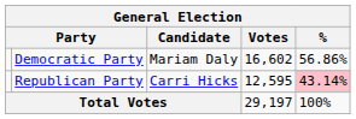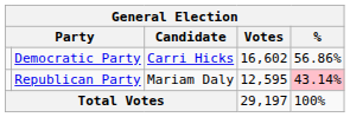Democratic Party | Candidate: Mariam Daly -> Carri Hicks
Republican Party | Candidate: Carri Hicks -> Mariam Daly
